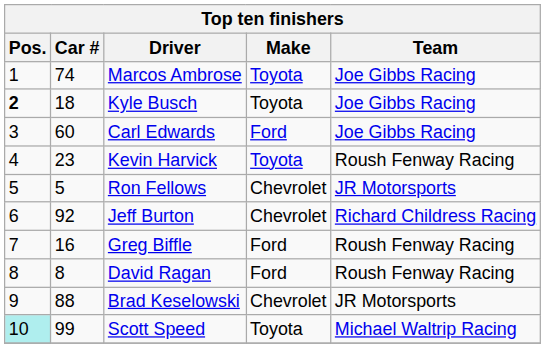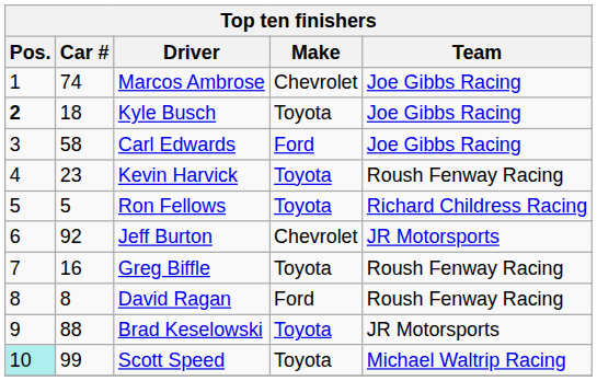Marcos Ambrose | Make: Toyota -> Chevrolet
Carl Edwards | Car #: 60 -> 58
Ron Fellows | Make: Chevrolet -> Toyota
Ron Fellows | Team: JR Motorsports -> Richard Childress Racing
Jeff Burton | Team: Richard Childress Racing -> JR Motorsports
Greg Biffle | Make: Ford -> Toyota
Brad Keselowski | Make: Chevrolet -> Toyota
